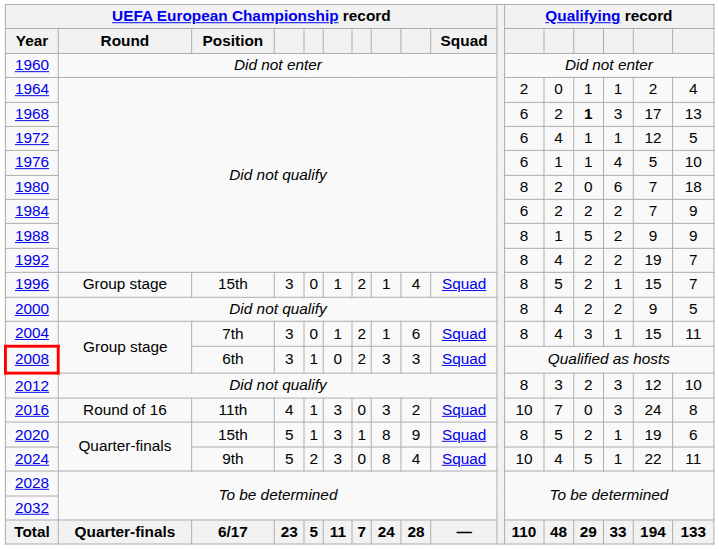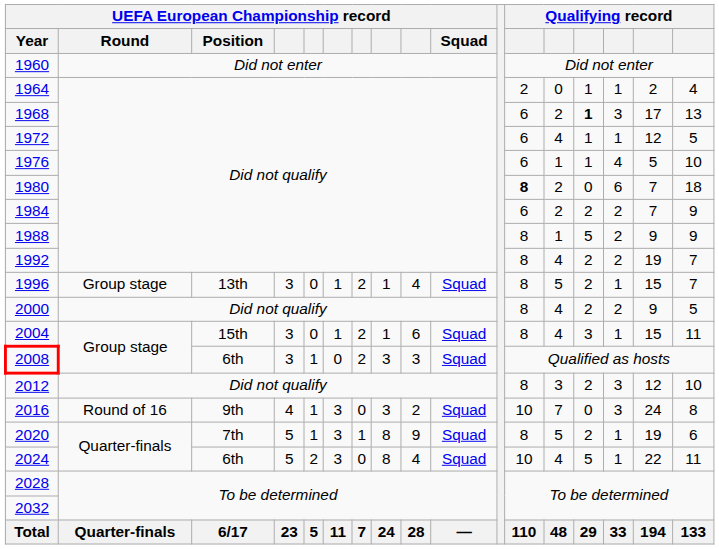1980 | column 12: normal -> bold
1996 | UEFA European Championship record / Position: 15th -> 13th
2004 | UEFA European Championship record / Position: 7th -> 15th
2016 | UEFA European Championship record / Position: 11th -> 9th
2020 | UEFA European Championship record / Position: 15th -> 7th
2024 | UEFA European Championship record / Position: 9th -> 6th
